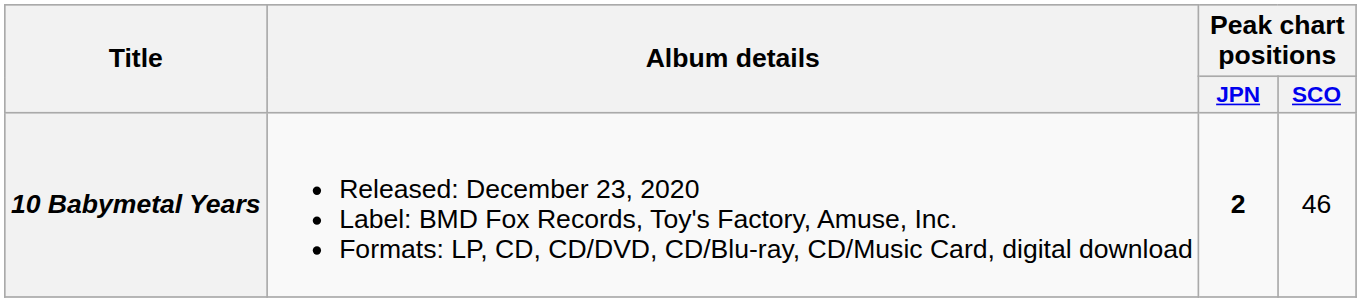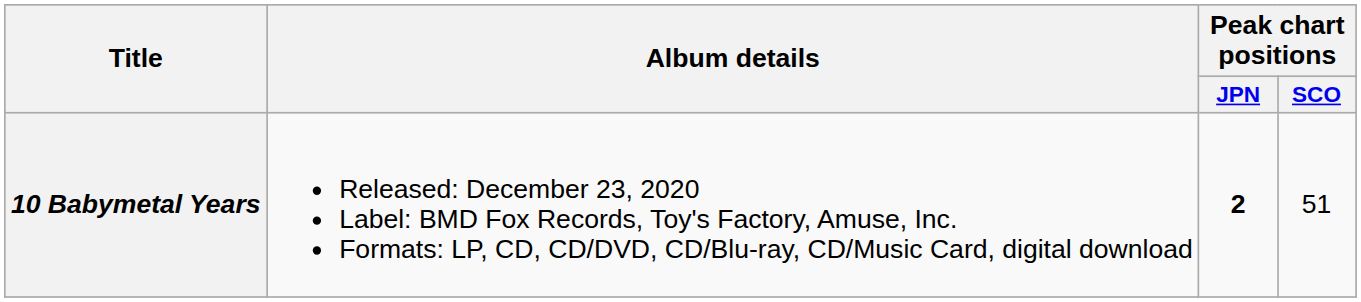10 Babymetal Years | Peak chart positions / SCO: 46 -> 51
